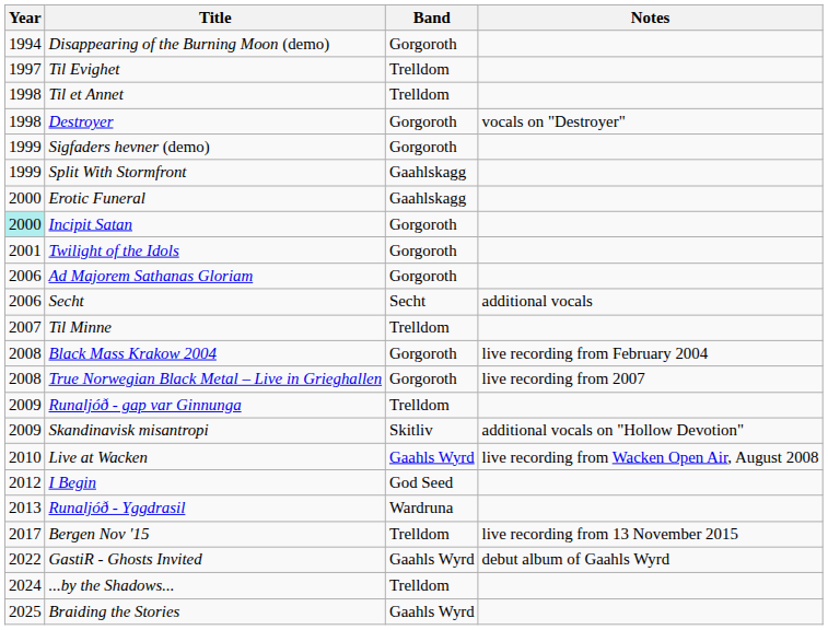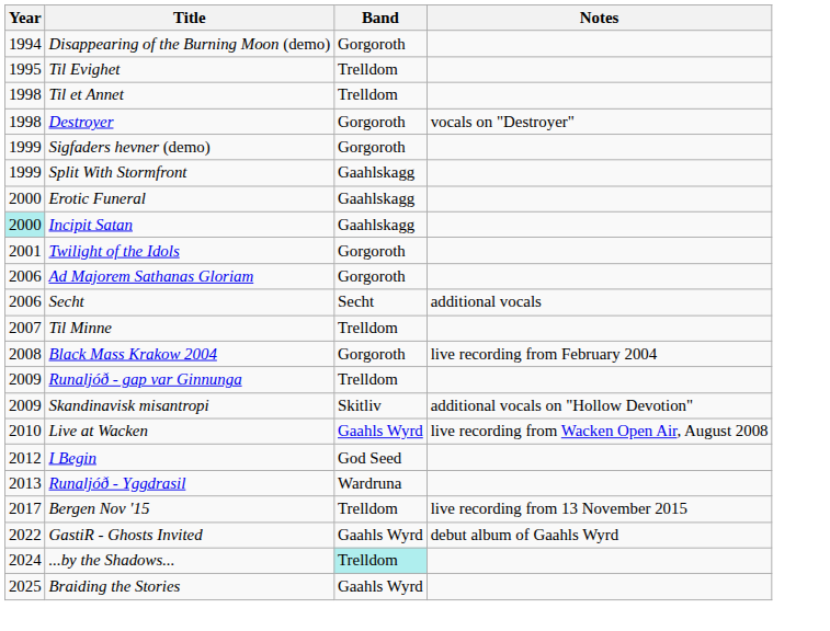Til Evighet | Year: 1997 -> 1995
Incipit Satan | Band: Gorgoroth -> Gaahlskagg
- row: 2008 | True Norwegian Black Metal – Live in Grieghallen | Gorgoroth | live recording from 2007
...by the Shadows... | Band: no background -> paleturquoise background
